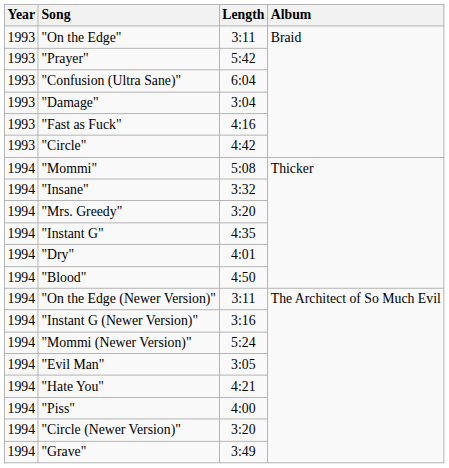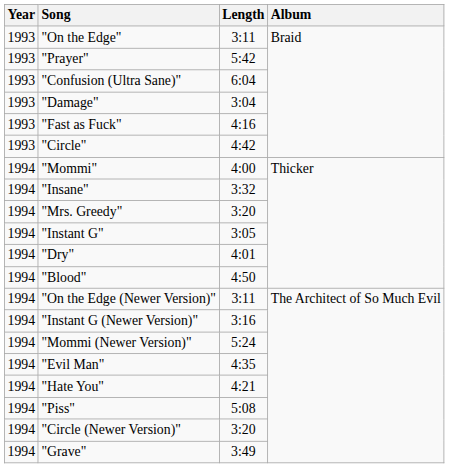"Mommi" | Length: 5:08 -> 4:00
"Instant G" | Length: 4:35 -> 3:05
"Evil Man" | Length: 3:05 -> 4:35
"Piss" | Length: 4:00 -> 5:08
